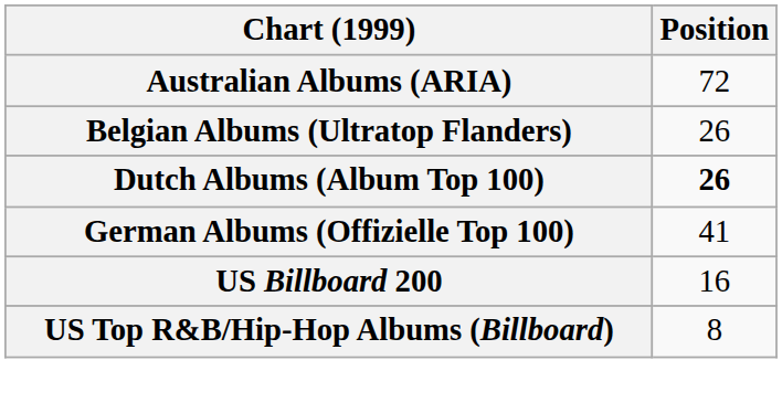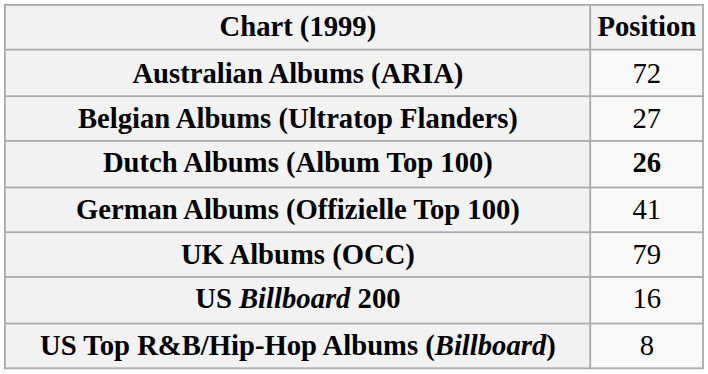Belgian Albums (Ultratop Flanders) | Position: 26 -> 27
+ row: UK Albums (OCC) | 79
